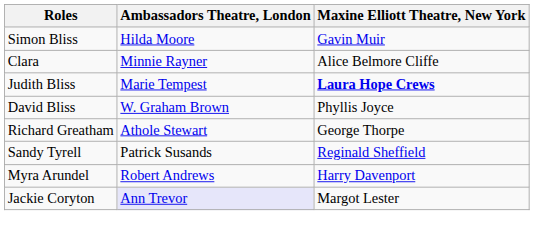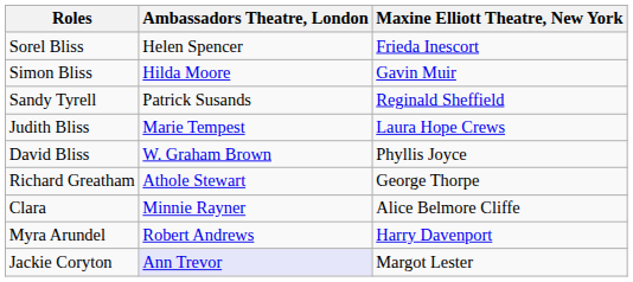+ row: Sorel Bliss | Helen Spencer | Frieda Inescort
rows swapped: Clara <-> Sandy Tyrell
Judith Bliss | Maxine Elliott Theatre, New York: bold -> normal
